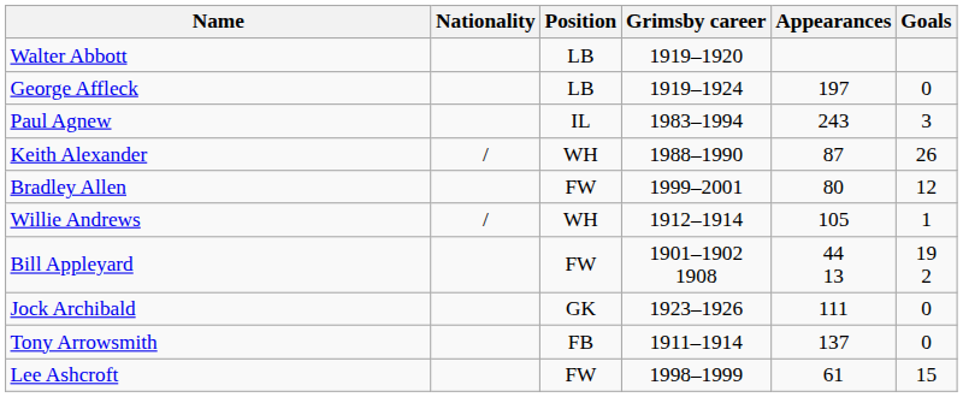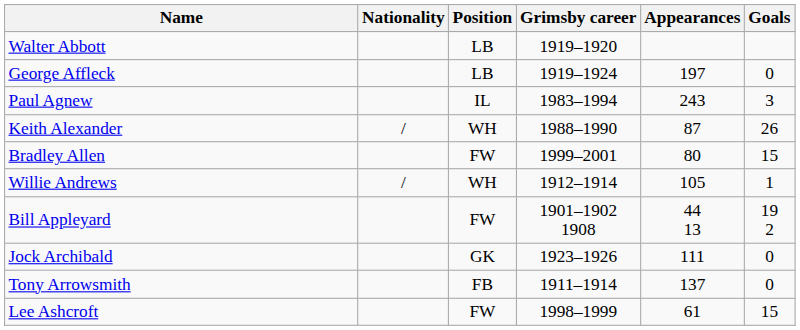Bradley Allen | Goals: 12 -> 15
